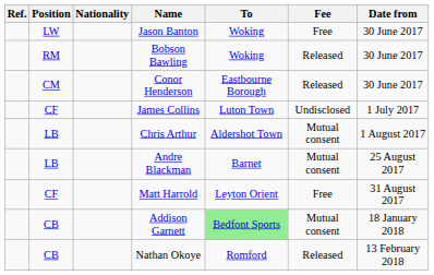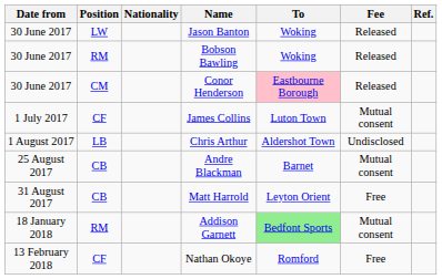columns swapped: Date from <-> Ref.
Jason Banton | Fee: Free -> Released
Conor Henderson | To: no background -> pink background
James Collins | Fee: Undisclosed -> Mutual consent
Chris Arthur | Fee: Mutual consent -> Undisclosed
Andre Blackman | Position: LB -> CB
Matt Harrold | Position: CF -> CB
Addison Garnett | Position: CB -> RM
Nathan Okoye | Position: CB -> CF
Nathan Okoye | Fee: Released -> Free
